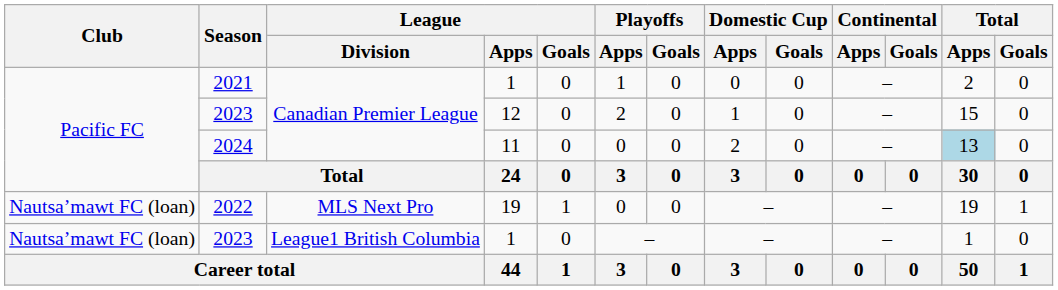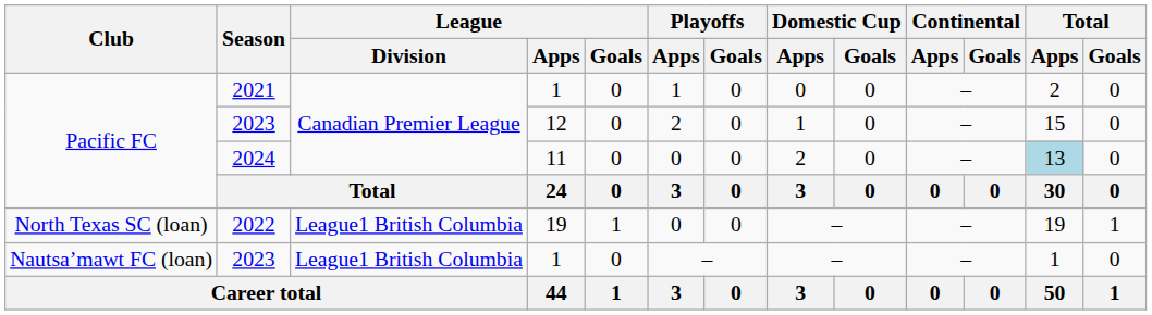2022 | Club: Nautsa’mawt FC (loan) -> North Texas SC (loan)
2022 | League / Division: MLS Next Pro -> League1 British Columbia
